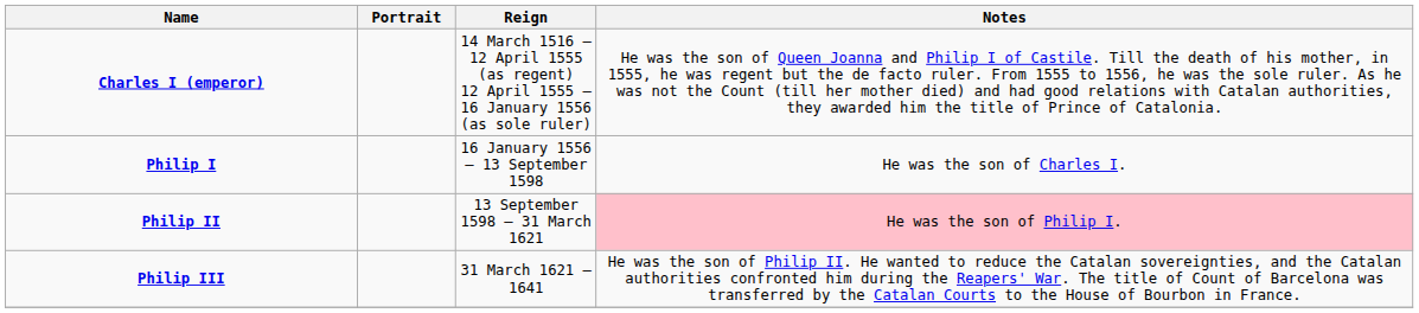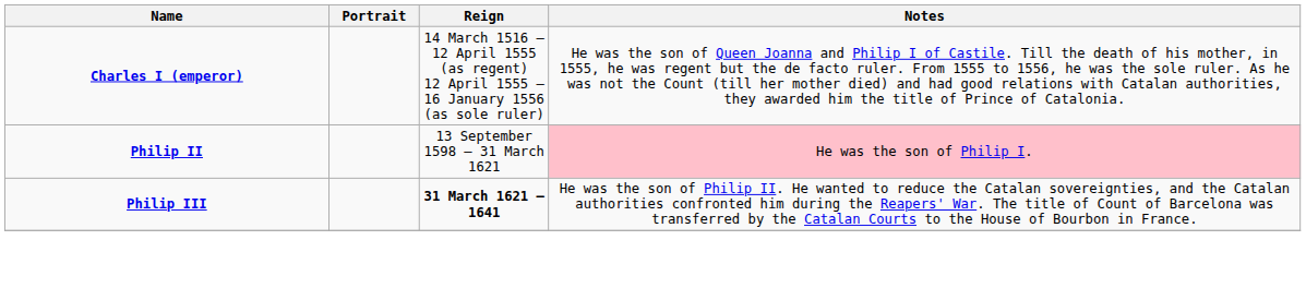- row: Philip I | 16 January 1556 – 13 September 1598 | He was the son of Charles I.
Philip III | Reign: normal -> bold
